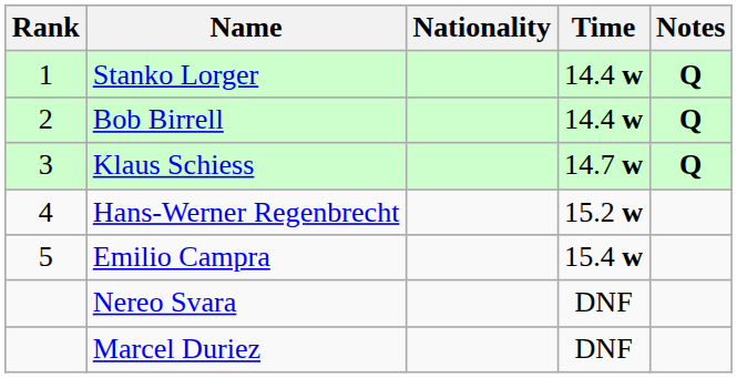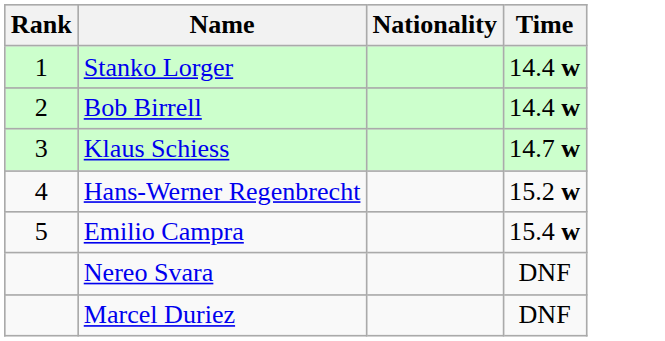- column: Notes | Q | Q | Q
